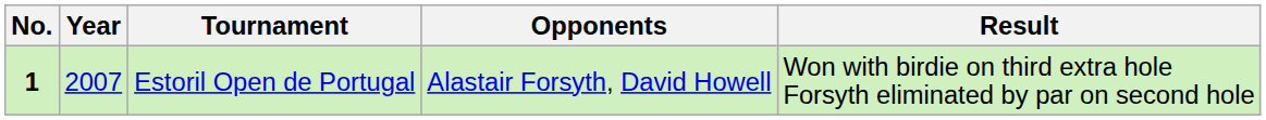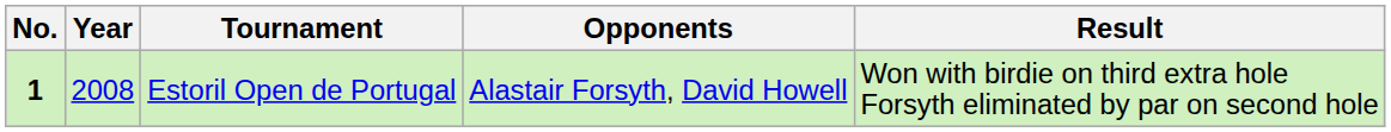Estoril Open de Portugal | Year: 2007 -> 2008
